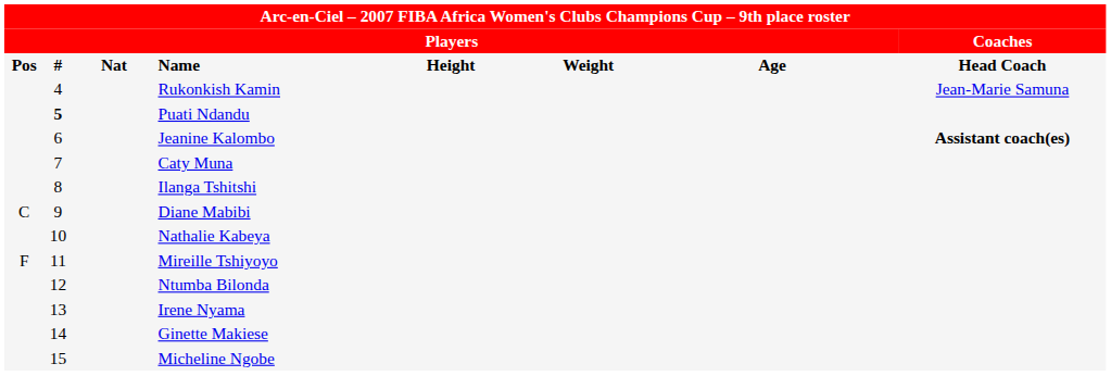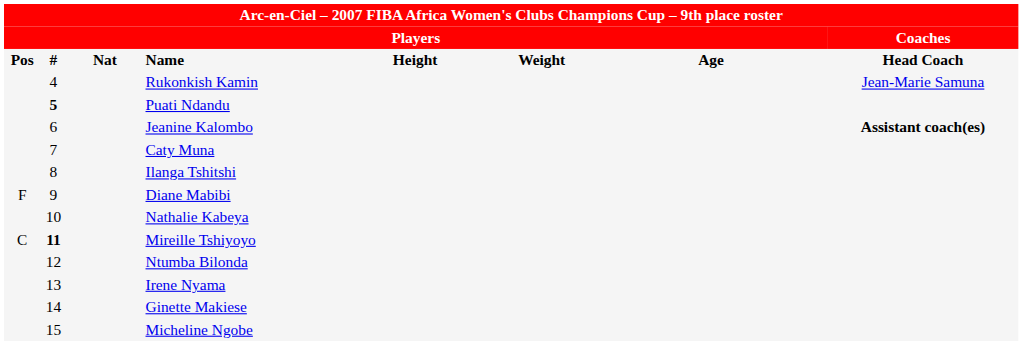Diane Mabibi | column 1: C -> F
Mireille Tshiyoyo | column 1: F -> C
Mireille Tshiyoyo | column 2: normal -> bold
